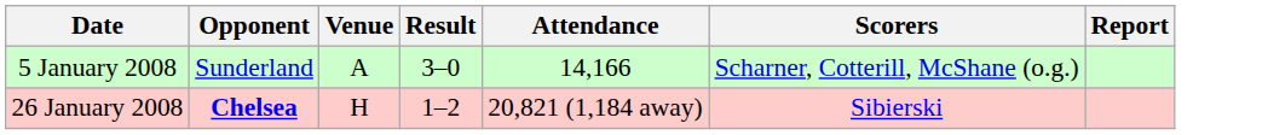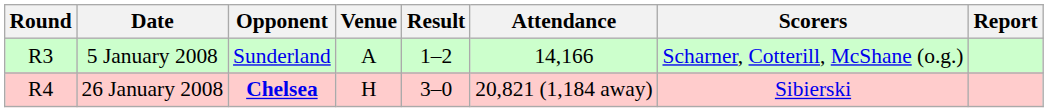+ column: Round | R3 | R4
5 January 2008 | Result: 3–0 -> 1–2
26 January 2008 | Result: 1–2 -> 3–0
